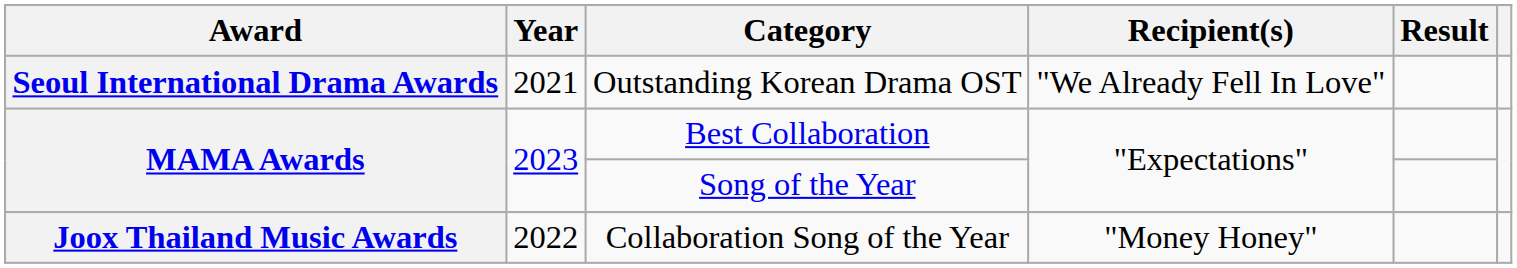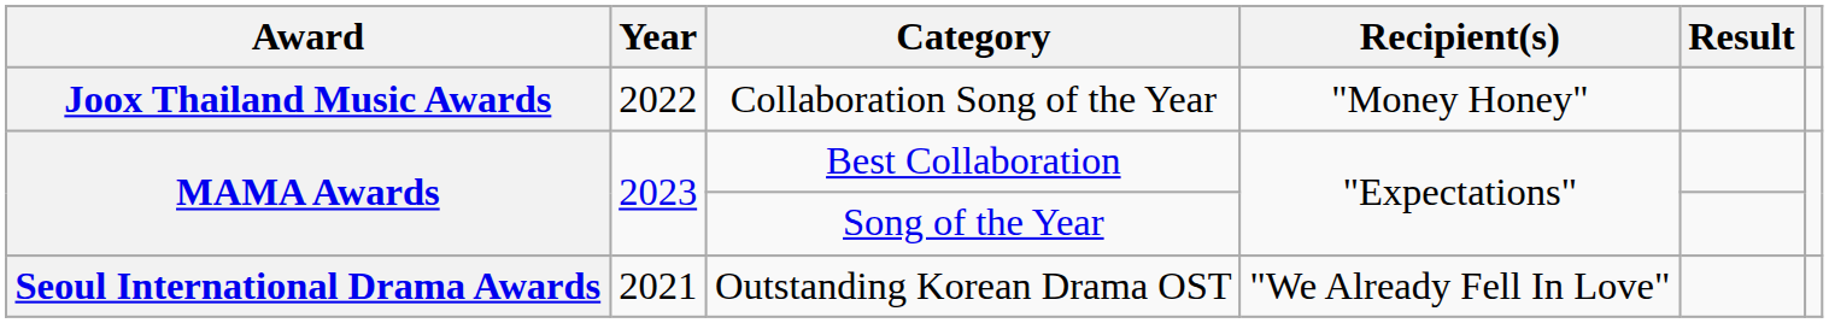rows swapped: Collaboration Song of the Year <-> Outstanding Korean Drama OST
